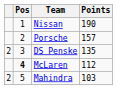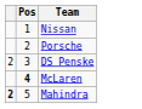- column: Points | 190 | 157 | 135 | 112 | 103
Mahindra | column 1: normal -> bold
